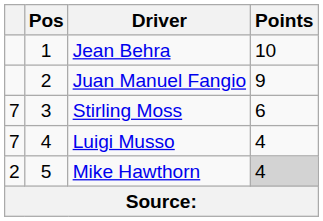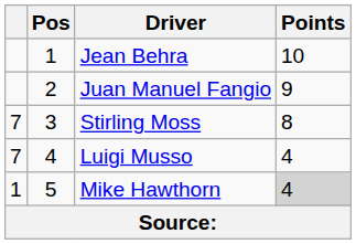Stirling Moss | Points: 6 -> 8
Mike Hawthorn | column 1: 2 -> 1
